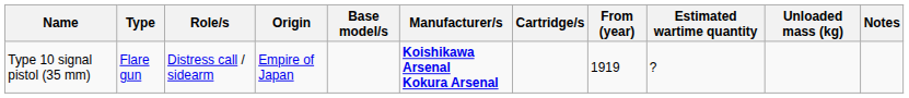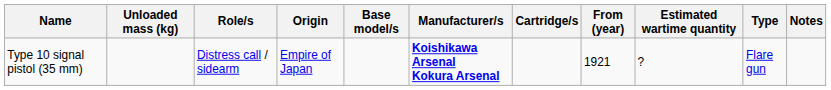columns swapped: Type <-> Unloaded mass (kg)
Type 10 signal pistol (35 mm) | From (year): 1919 -> 1921
